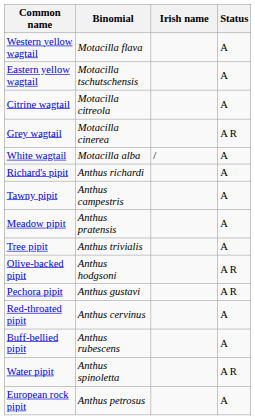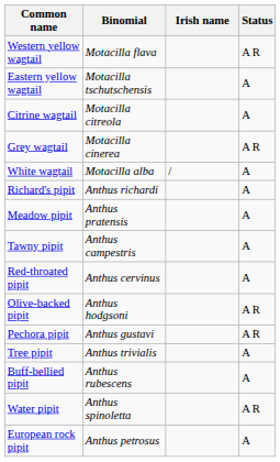Western yellow wagtail | Status: A -> A R
rows swapped: Tawny pipit <-> Meadow pipit
rows swapped: Tree pipit <-> Red-throated pipit
